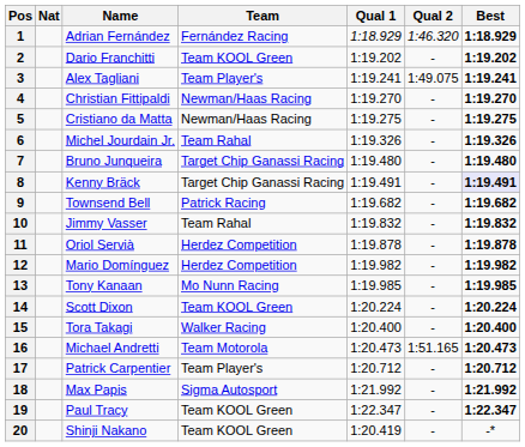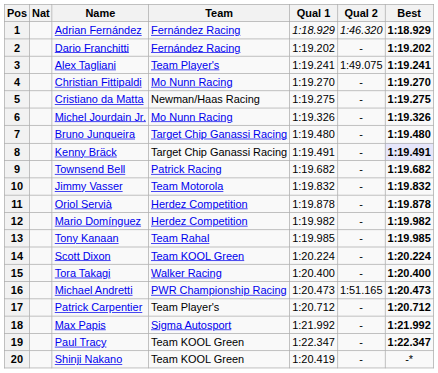2 | Team: Team KOOL Green -> Fernández Racing
4 | Team: Newman/Haas Racing -> Mo Nunn Racing
6 | Team: Team Rahal -> Mo Nunn Racing
10 | Team: Team Rahal -> Team Motorola
13 | Team: Mo Nunn Racing -> Team Rahal
16 | Team: Team Motorola -> PWR Championship Racing
